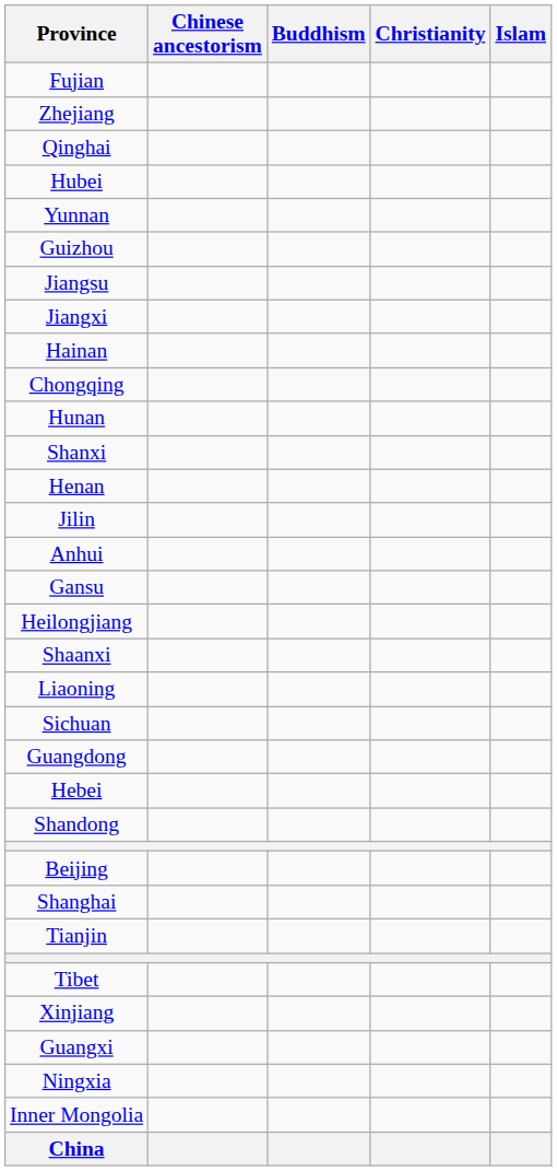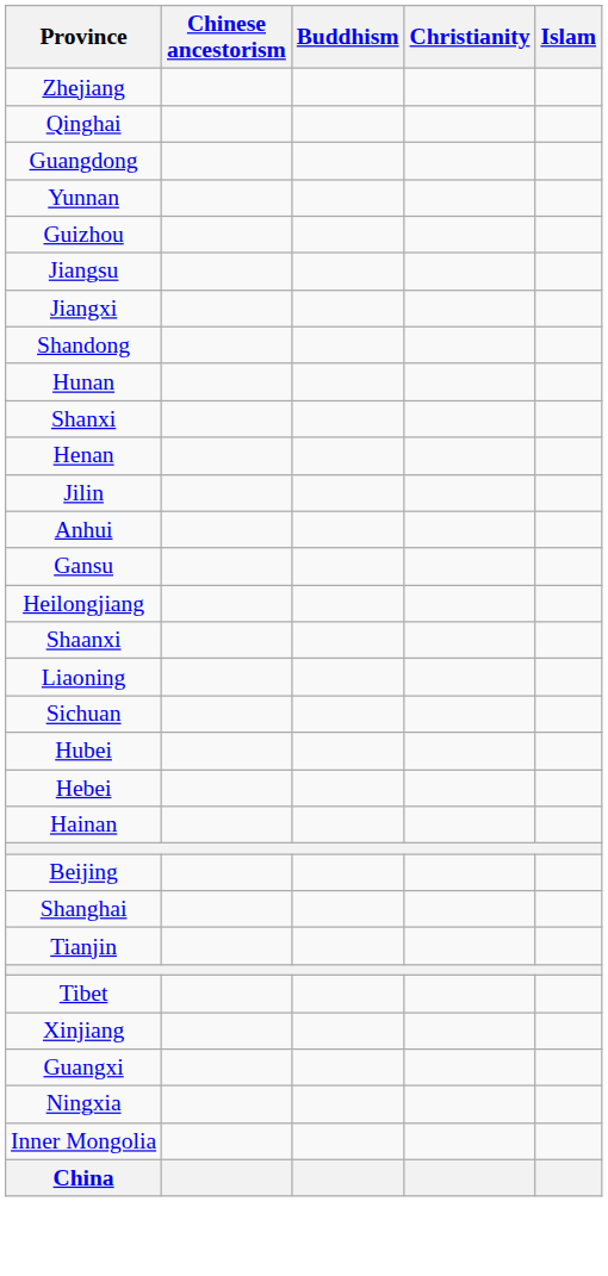- row: Fujian
rows swapped: Guangdong <-> Hubei
rows swapped: Shandong <-> Hainan
- row: Chongqing
